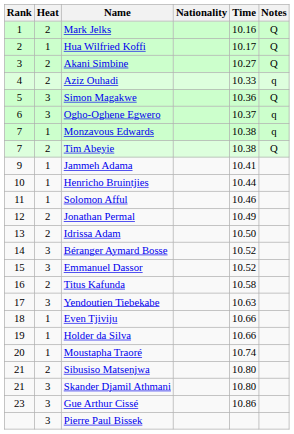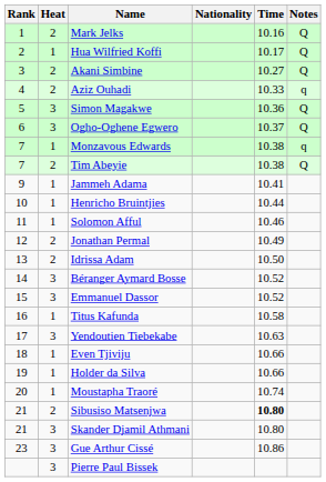Ogho-Oghene Egwero | Notes: q -> Q
Titus Kafunda | Heat: 2 -> 1
Sibusiso Matsenjwa | Time: normal -> bold
